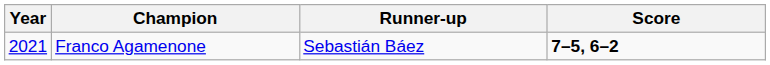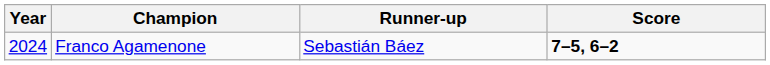Franco Agamenone | Year: 2021 -> 2024
